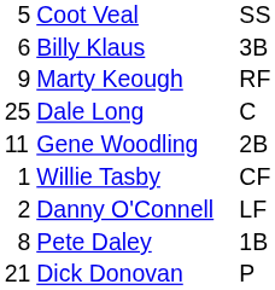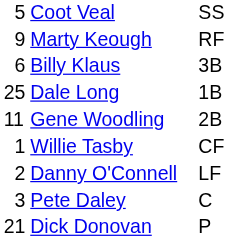rows swapped: Billy Klaus <-> Marty Keough
Dale Long | column 3: C -> 1B
Pete Daley | column 1: 8 -> 3
Pete Daley | column 3: 1B -> C
